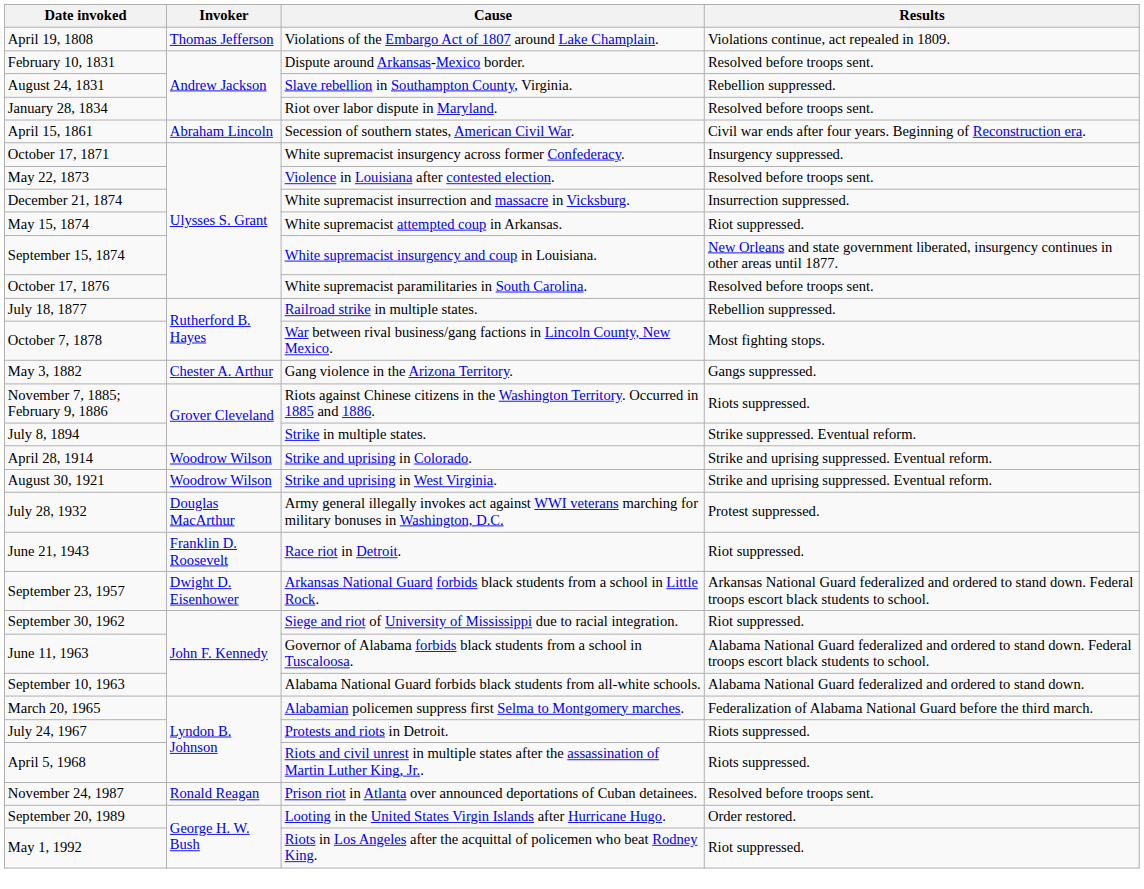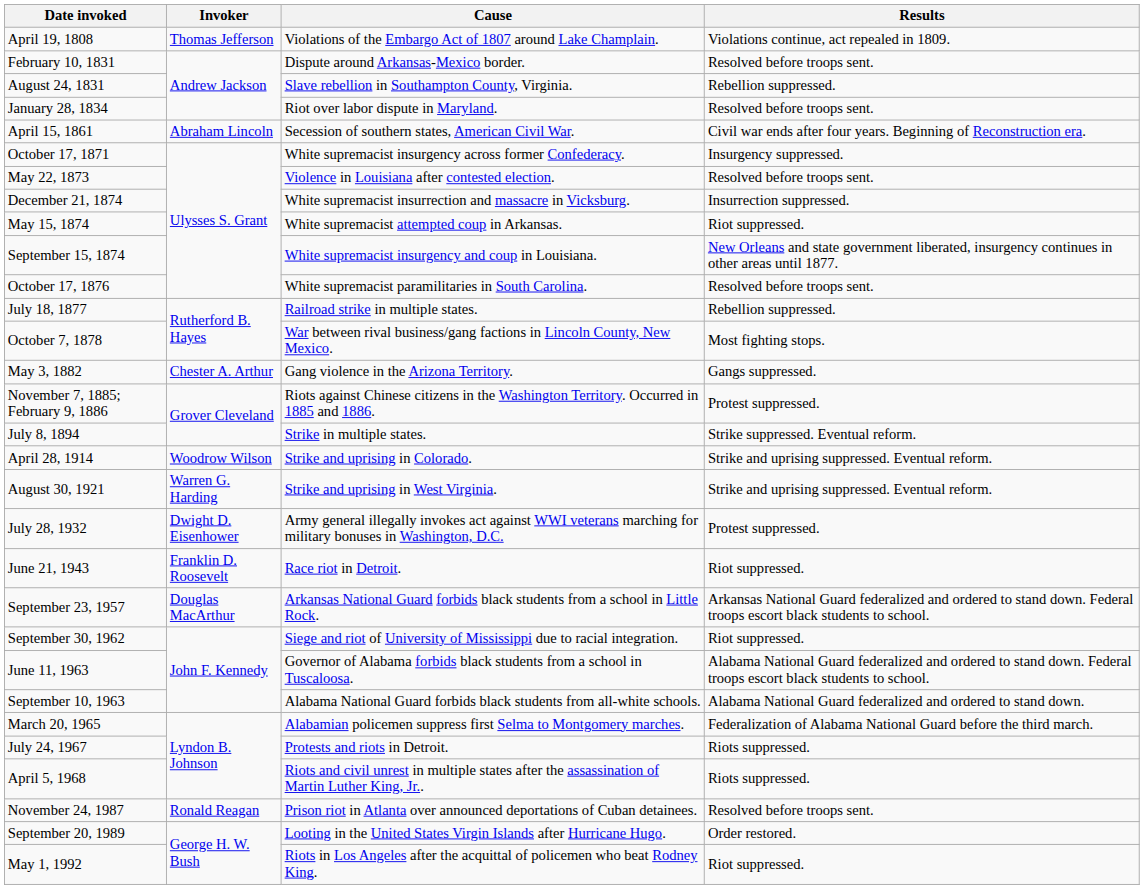November 7, 1885; February 9, 1886 | Results: Riots suppressed. -> Protest suppressed.
August 30, 1921 | Invoker: Woodrow Wilson -> Warren G. Harding
July 28, 1932 | Invoker: Douglas MacArthur -> Dwight D. Eisenhower
September 23, 1957 | Invoker: Dwight D. Eisenhower -> Douglas MacArthur
